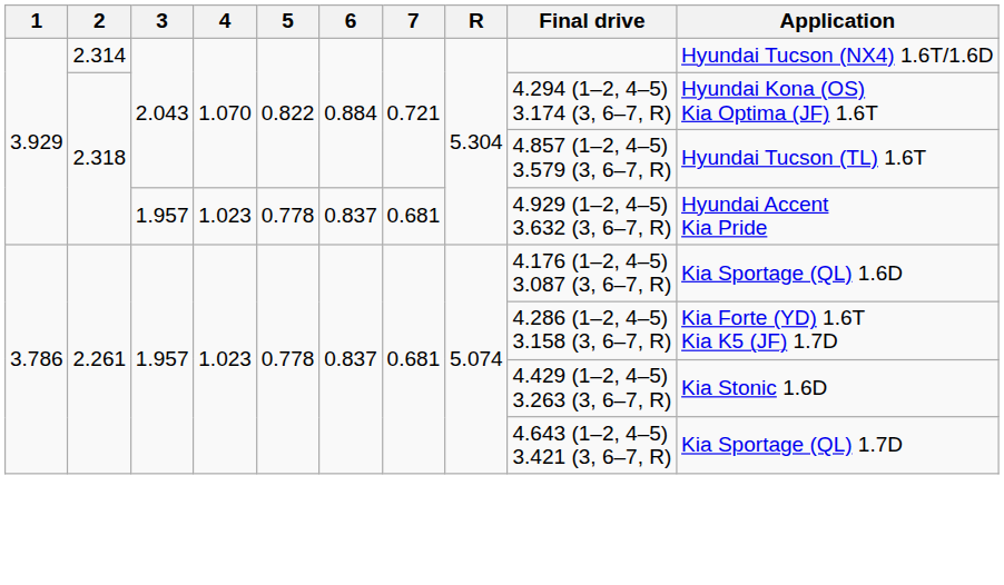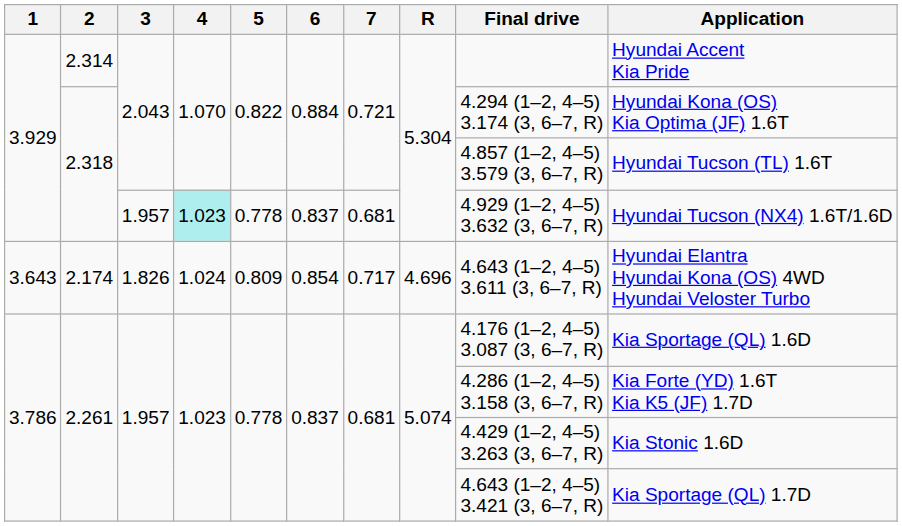2.314 | Application: Hyundai Tucson (NX4) 1.6T/1.6D -> Hyundai Accent Kia Pride
2.318 / 1.957 | 4: no background -> paleturquoise background
2.318 / 1.957 | Application: Hyundai Accent Kia Pride -> Hyundai Tucson (NX4) 1.6T/1.6D
+ row: 3.643 | 2.174 | 1.826 | 1.024 | 0.809 | 0.854 | 0.717 | 4.696 | 4.643 (1–2, 4–5) 3.611 (3, 6–7, R) | Hyundai Elantra Hyundai Kona (OS) 4WD Hyundai Veloster Turbo
